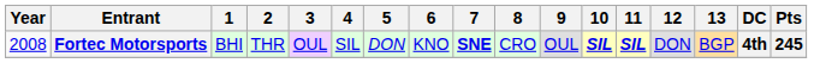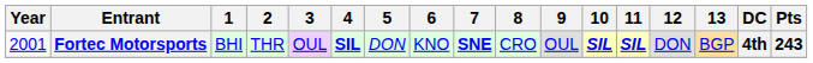Fortec Motorsports | Year: 2008 -> 2001
Fortec Motorsports | 4: normal -> bold
Fortec Motorsports | Pts: 245 -> 243
